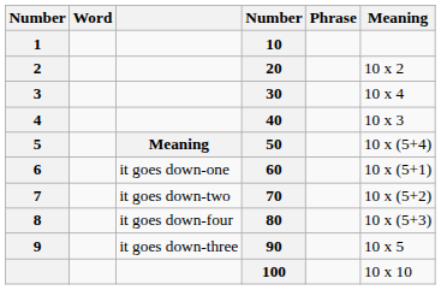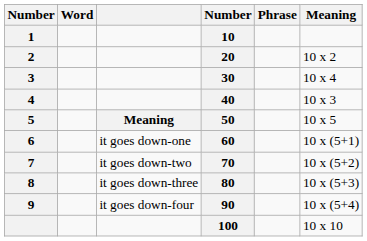5 | Meaning: 10 x (5+4) -> 10 x 5
8 | column 3: it goes down-four -> it goes down-three
9 | column 3: it goes down-three -> it goes down-four
9 | Meaning: 10 x 5 -> 10 x (5+4)
